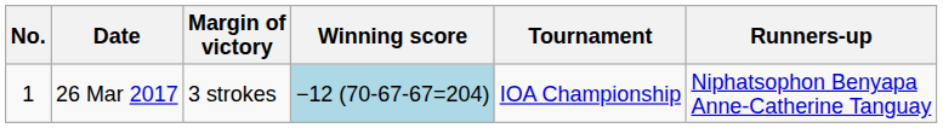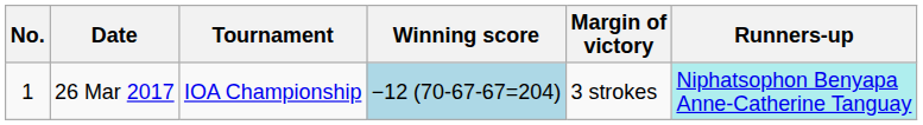columns swapped: Tournament <-> Margin of victory
26 Mar 2017 | Runners-up: no background -> paleturquoise background
